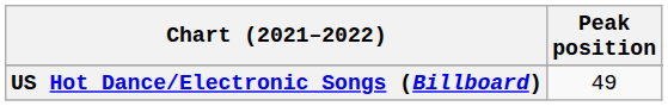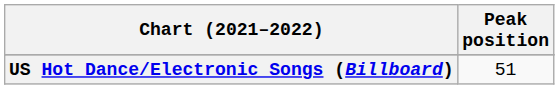US Hot Dance/Electronic Songs (Billboard) | Peak position: 49 -> 51
